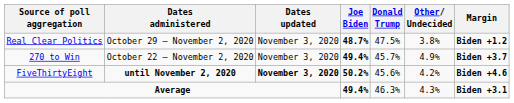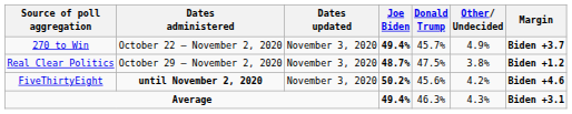rows swapped: 270 to Win <-> Real Clear Politics
FiveThirtyEight | Dates updated: bold -> normal
